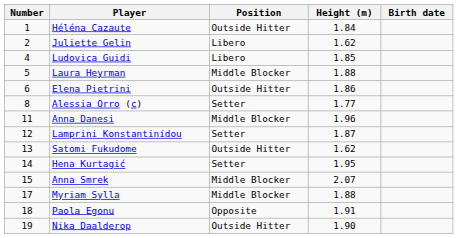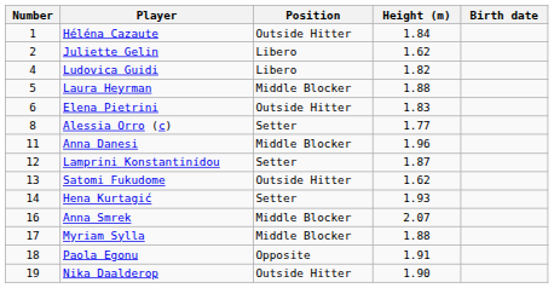Ludovica Guidi | Height (m): 1.85 -> 1.82
Elena Pietrini | Height (m): 1.86 -> 1.83
Hena Kurtagić | Height (m): 1.95 -> 1.93
Anna Smrek | Number: 15 -> 16
